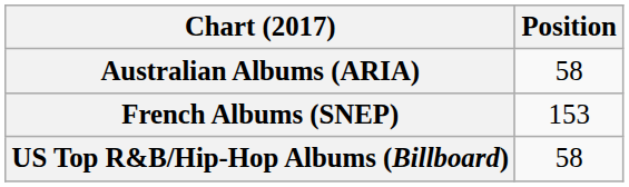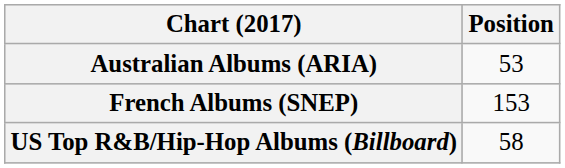Australian Albums (ARIA) | Position: 58 -> 53
